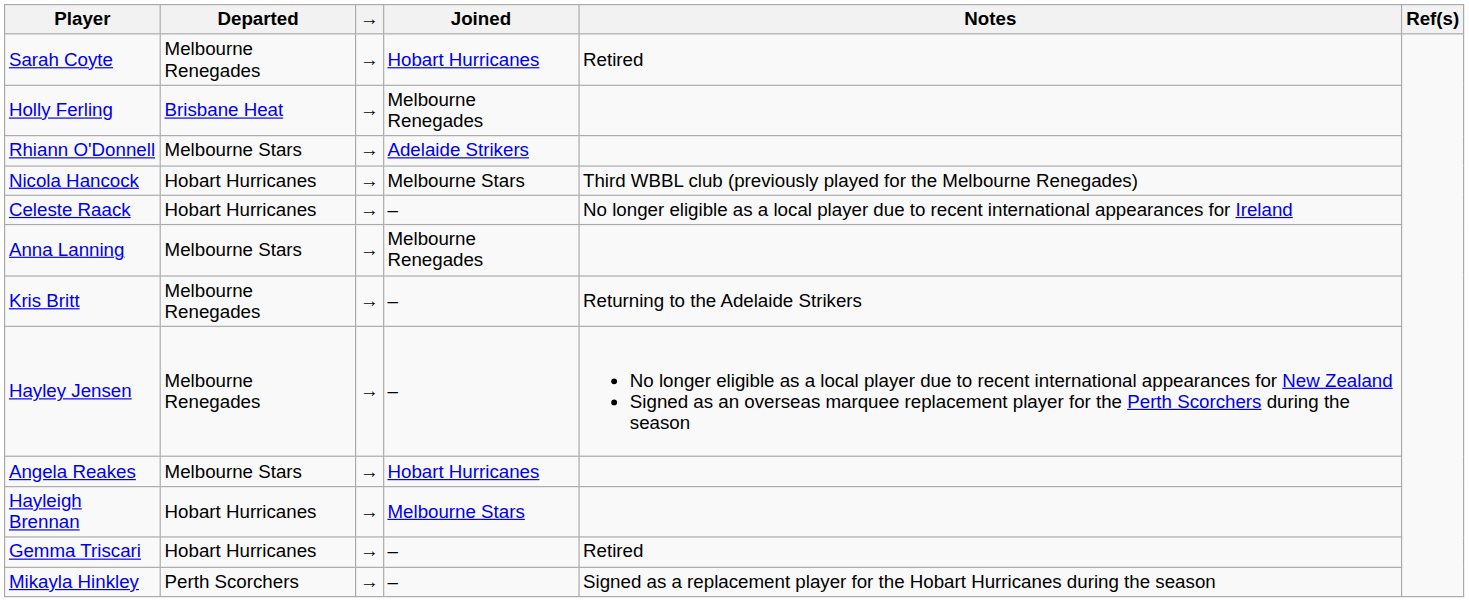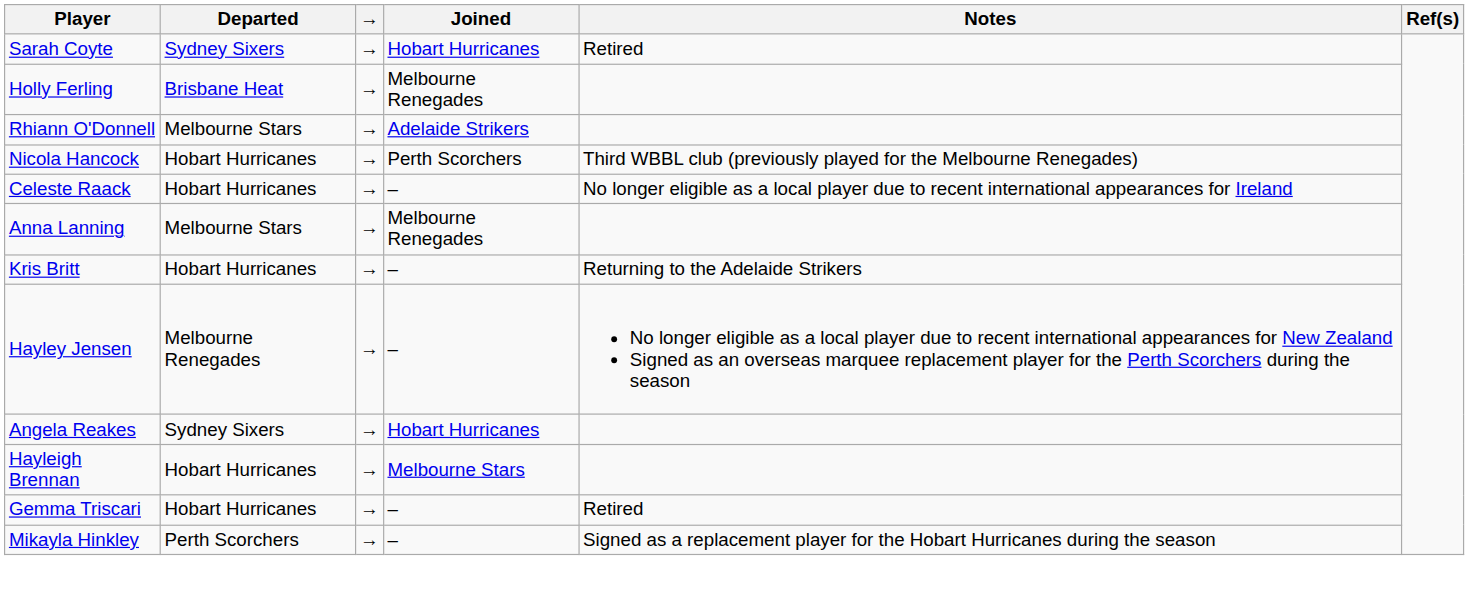Sarah Coyte | Departed: Melbourne Renegades -> Sydney Sixers
Nicola Hancock | Joined: Melbourne Stars -> Perth Scorchers
Kris Britt | Departed: Melbourne Renegades -> Hobart Hurricanes
Angela Reakes | Departed: Melbourne Stars -> Sydney Sixers
